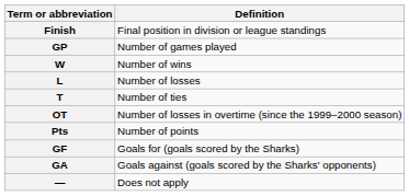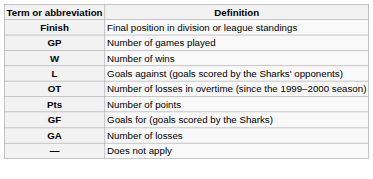L | Definition: Number of losses -> Goals against (goals scored by the Sharks' opponents)
- row: T | Number of ties
GA | Definition: Goals against (goals scored by the Sharks' opponents) -> Number of losses
